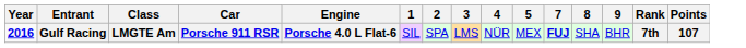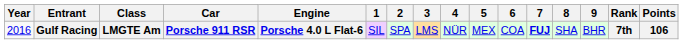+ column: 6 | COA
Gulf Racing | Year: bold -> normal
Gulf Racing | Points: 107 -> 106
